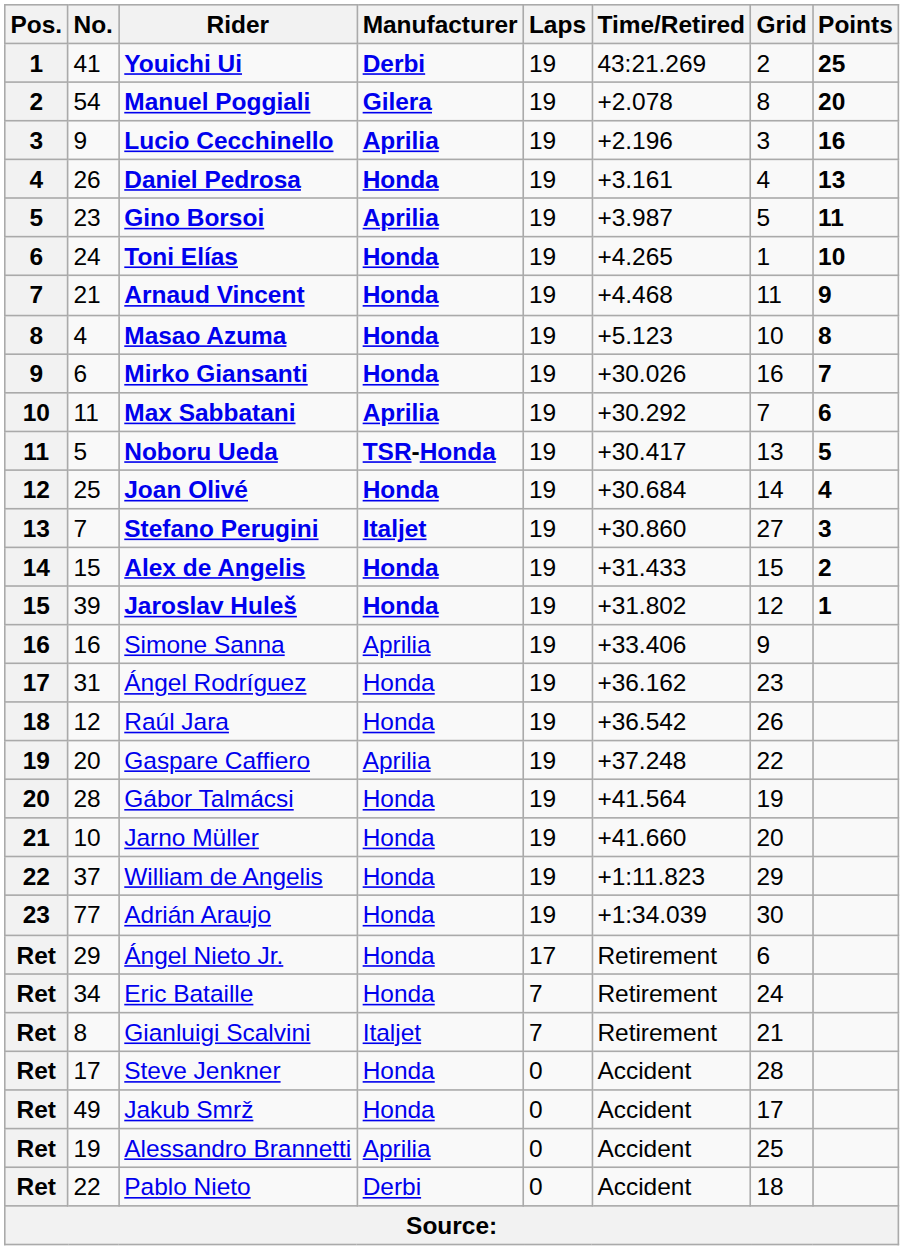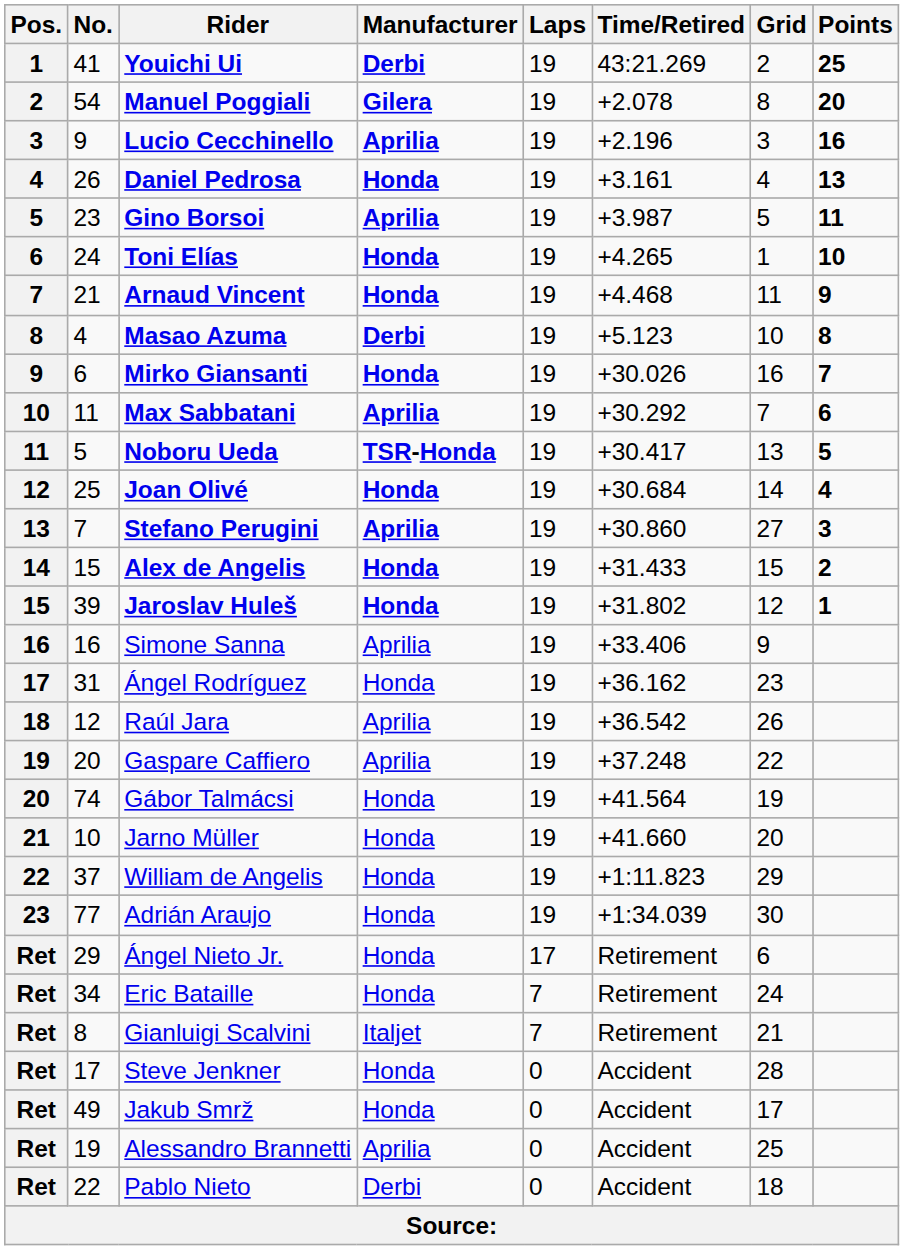Masao Azuma | Manufacturer: Honda -> Derbi
Stefano Perugini | Manufacturer: Italjet -> Aprilia
Raúl Jara | Manufacturer: Honda -> Aprilia
Gábor Talmácsi | No.: 28 -> 74
